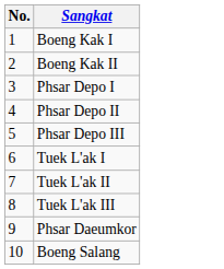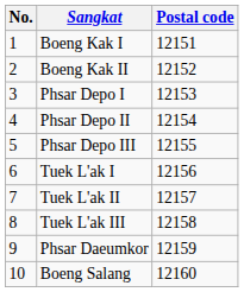+ column: Postal code | 12151 | 12152 | 12153 | 12154 | 12155 | 12156 | 12157 | 12158 | 12159 | 12160
